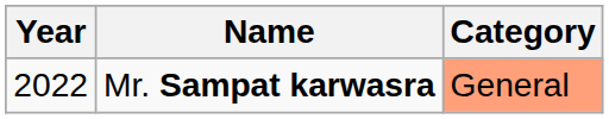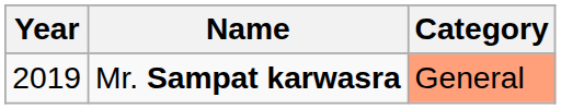Mr. Sampat karwasra | Year: 2022 -> 2019
